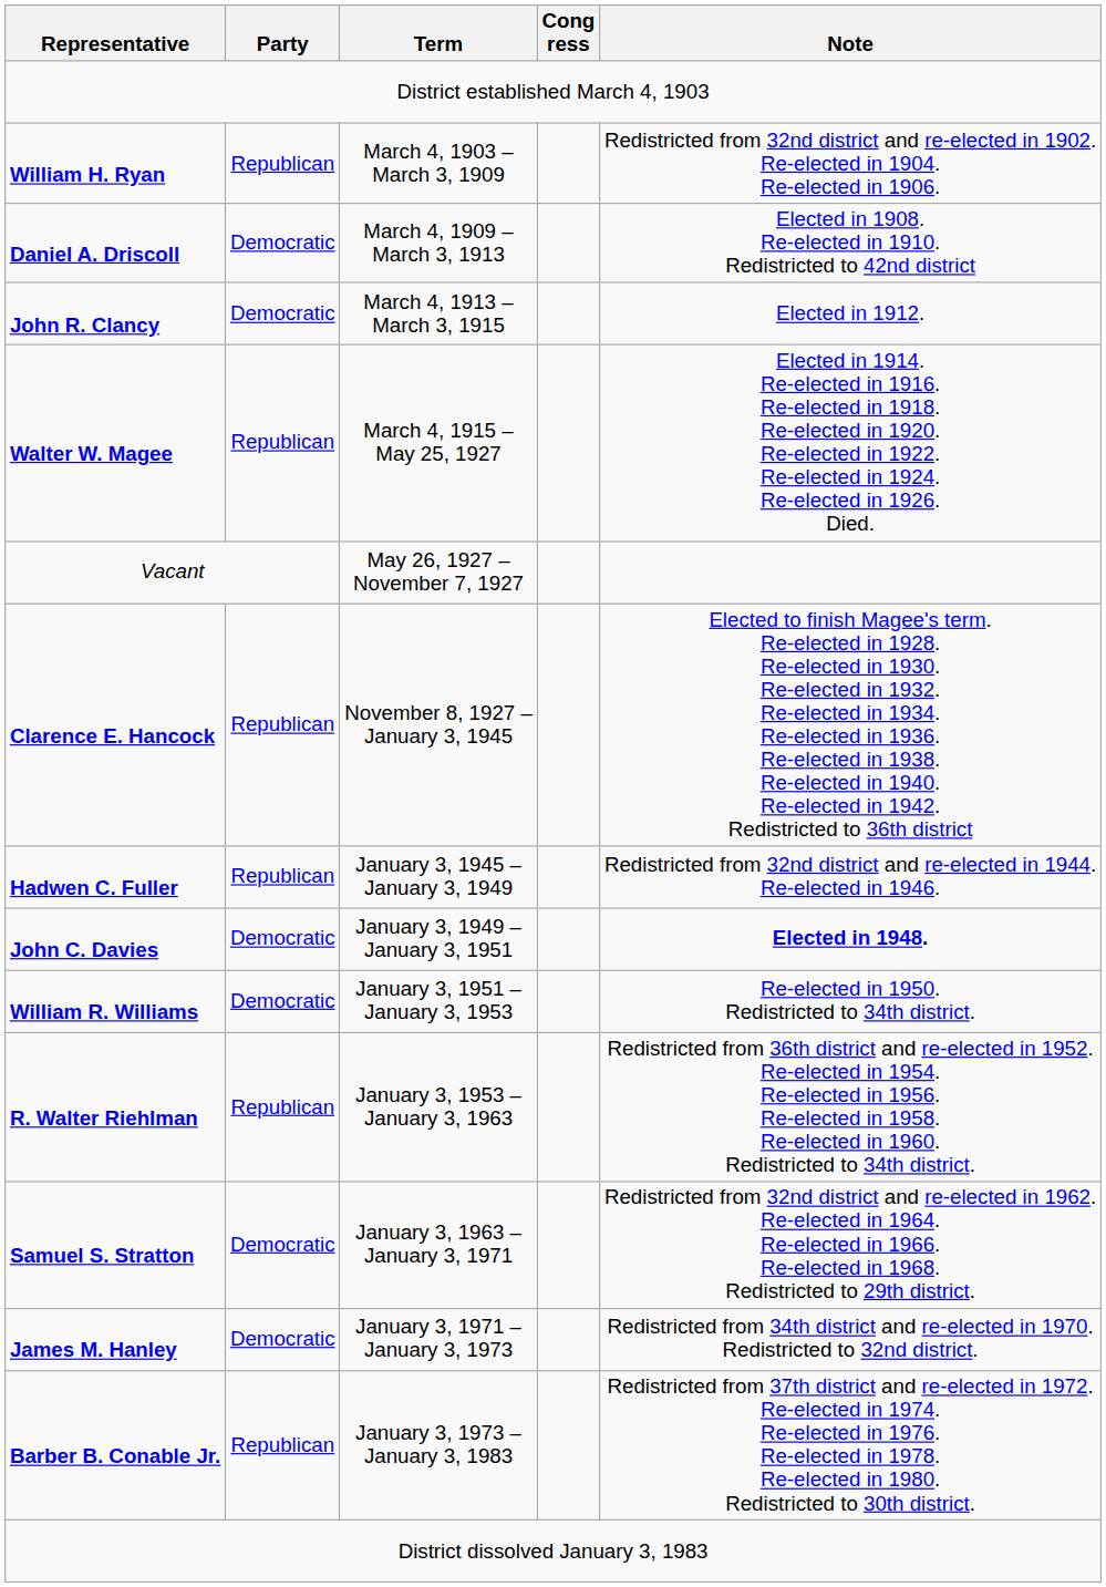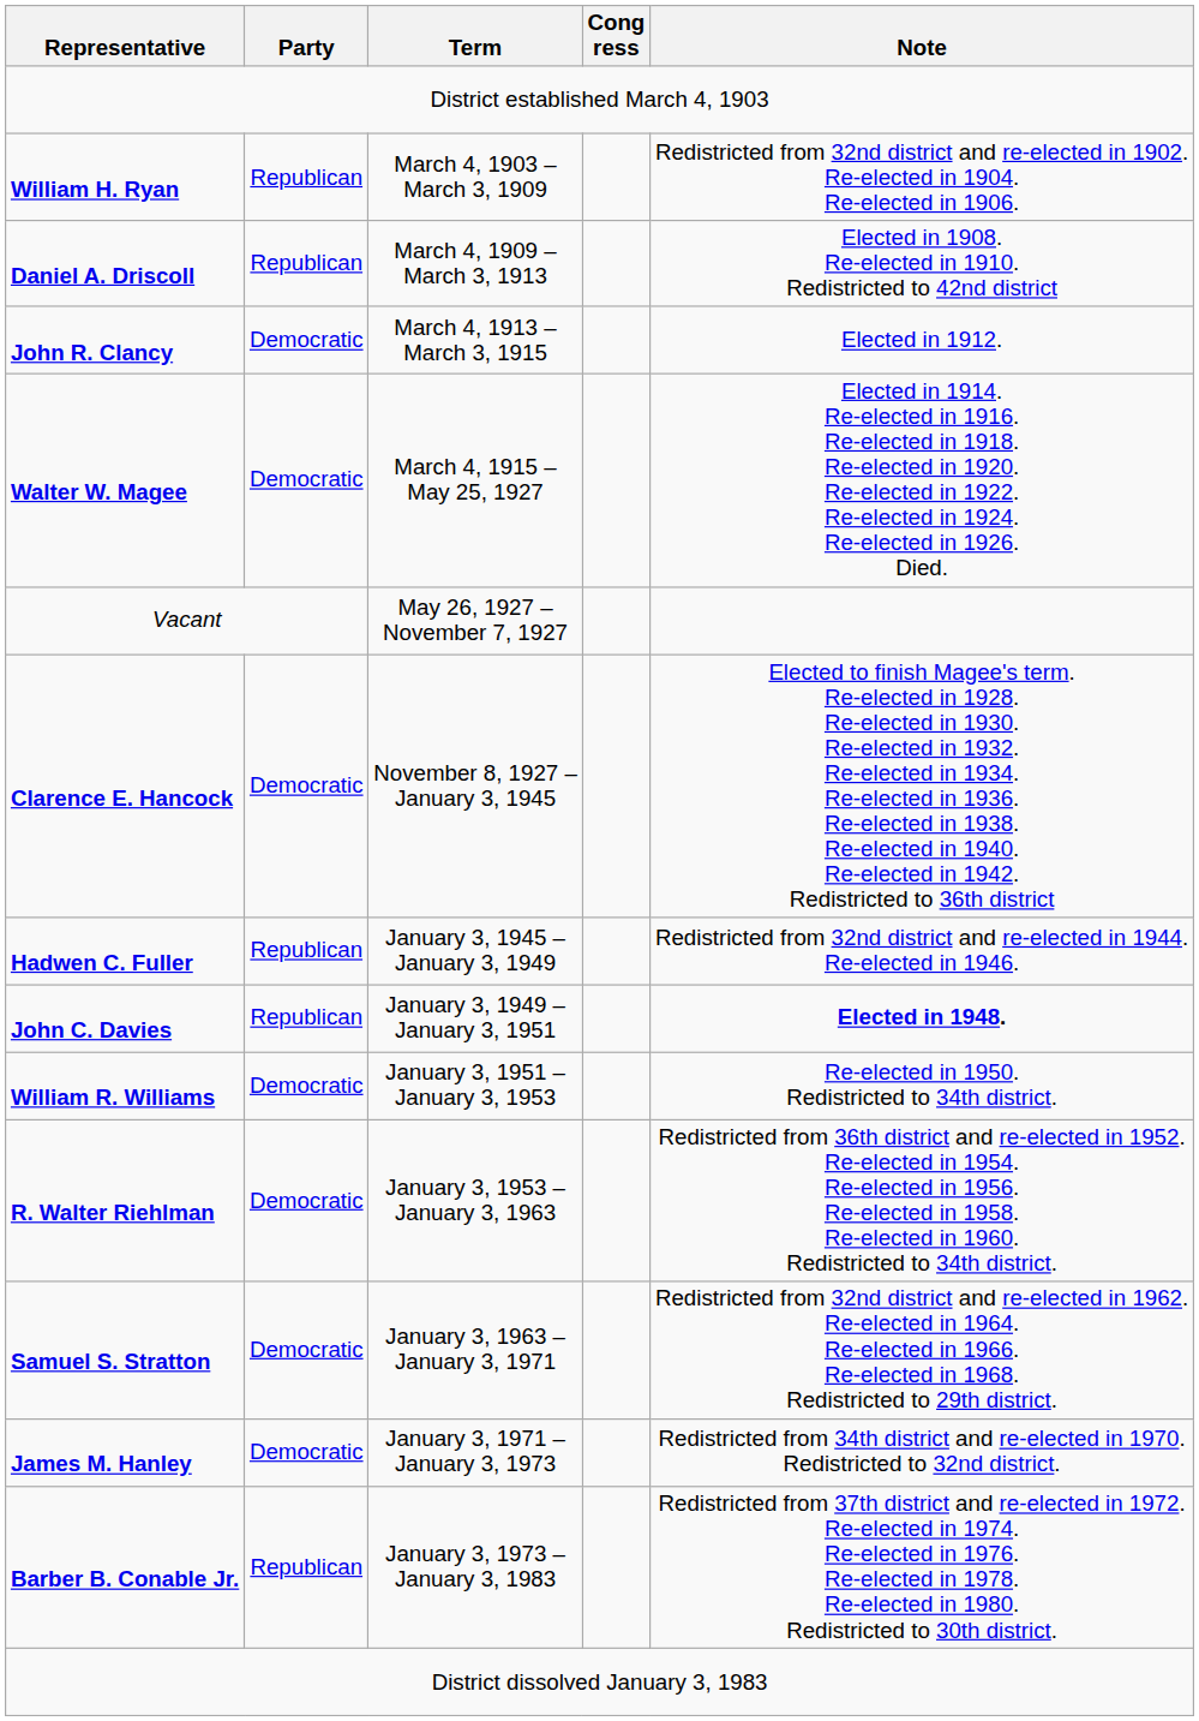Daniel A. Driscoll | Party: Democratic -> Republican
Walter W. Magee | Party: Republican -> Democratic
Clarence E. Hancock | Party: Republican -> Democratic
John C. Davies | Party: Democratic -> Republican
R. Walter Riehlman | Party: Republican -> Democratic
